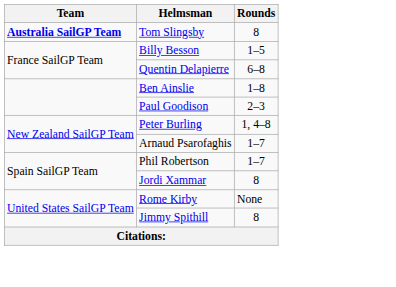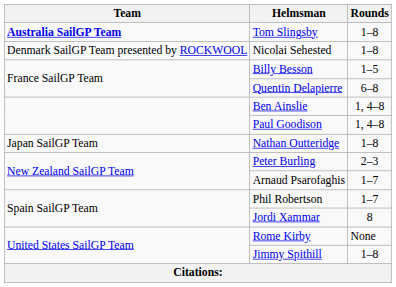Tom Slingsby | Rounds: 8 -> 1–8
+ row: Denmark SailGP Team presented by ROCKWOOL | Nicolai Sehested | 1–8
Ben Ainslie | Rounds: 1–8 -> 1, 4–8
Paul Goodison | Rounds: 2–3 -> 1, 4–8
+ row: Japan SailGP Team | Nathan Outteridge | 1–8
Peter Burling | Rounds: 1, 4–8 -> 2–3
Jimmy Spithill | Rounds: 8 -> 1–8
